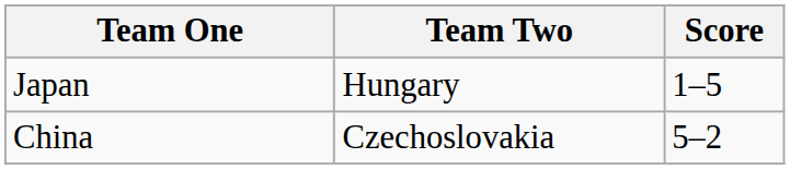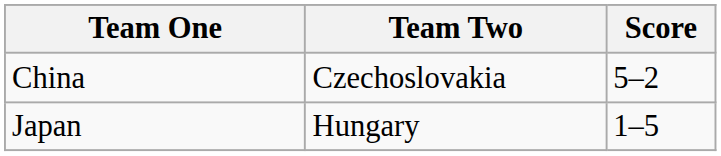rows swapped: Japan <-> China
